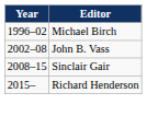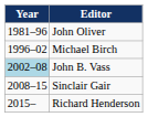+ row: 1981–96 | John Oliver
John B. Vass | Year: no background -> lightblue background
